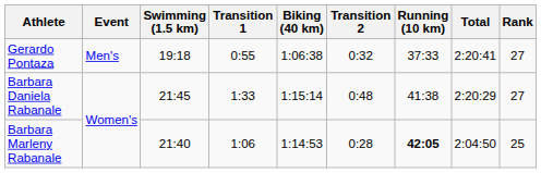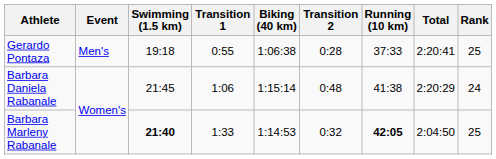Gerardo Pontaza | Transition 2: 0:32 -> 0:28
Gerardo Pontaza | Rank: 27 -> 25
Barbara Daniela Rabanale | Transition 1: 1:33 -> 1:06
Barbara Daniela Rabanale | Rank: 27 -> 24
Barbara Marleny Rabanale | Swimming (1.5 km): normal -> bold
Barbara Marleny Rabanale | Transition 1: 1:06 -> 1:33
Barbara Marleny Rabanale | Transition 2: 0:28 -> 0:32
